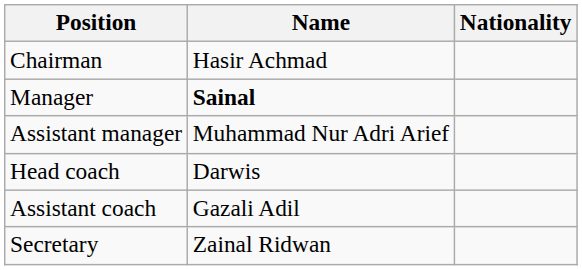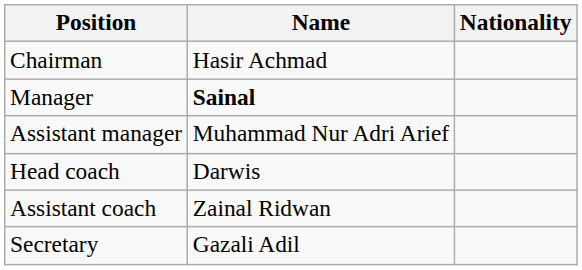Assistant coach | Name: Gazali Adil -> Zainal Ridwan
Secretary | Name: Zainal Ridwan -> Gazali Adil
